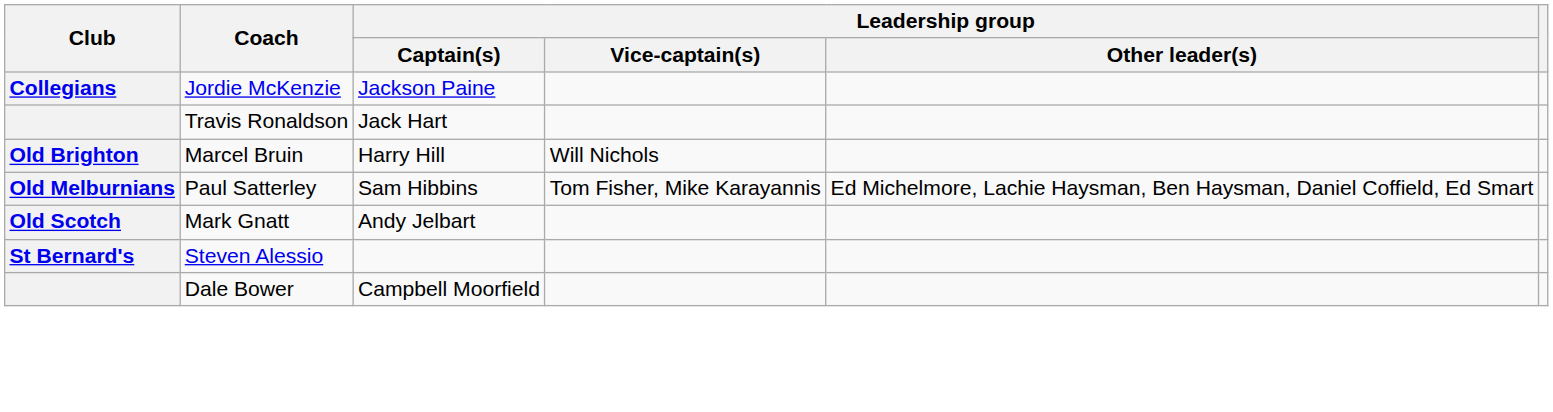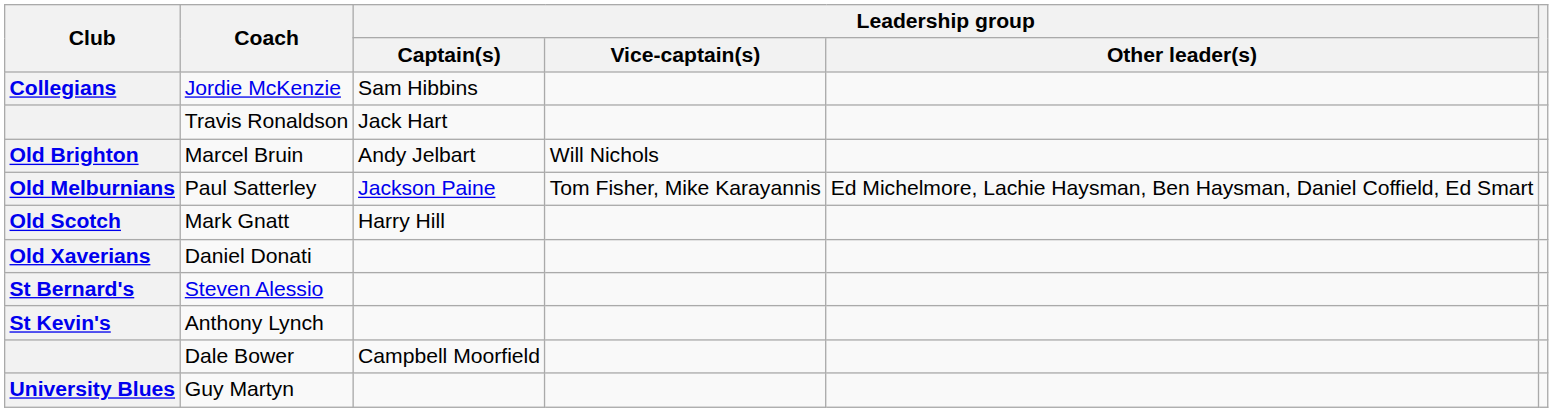Jordie McKenzie | Leadership group / Captain(s): Jackson Paine -> Sam Hibbins
Marcel Bruin | Leadership group / Captain(s): Harry Hill -> Andy Jelbart
Paul Satterley | Leadership group / Captain(s): Sam Hibbins -> Jackson Paine
Mark Gnatt | Leadership group / Captain(s): Andy Jelbart -> Harry Hill
+ row: Old Xaverians | Daniel Donati
+ row: St Kevin's | Anthony Lynch
+ row: University Blues | Guy Martyn
